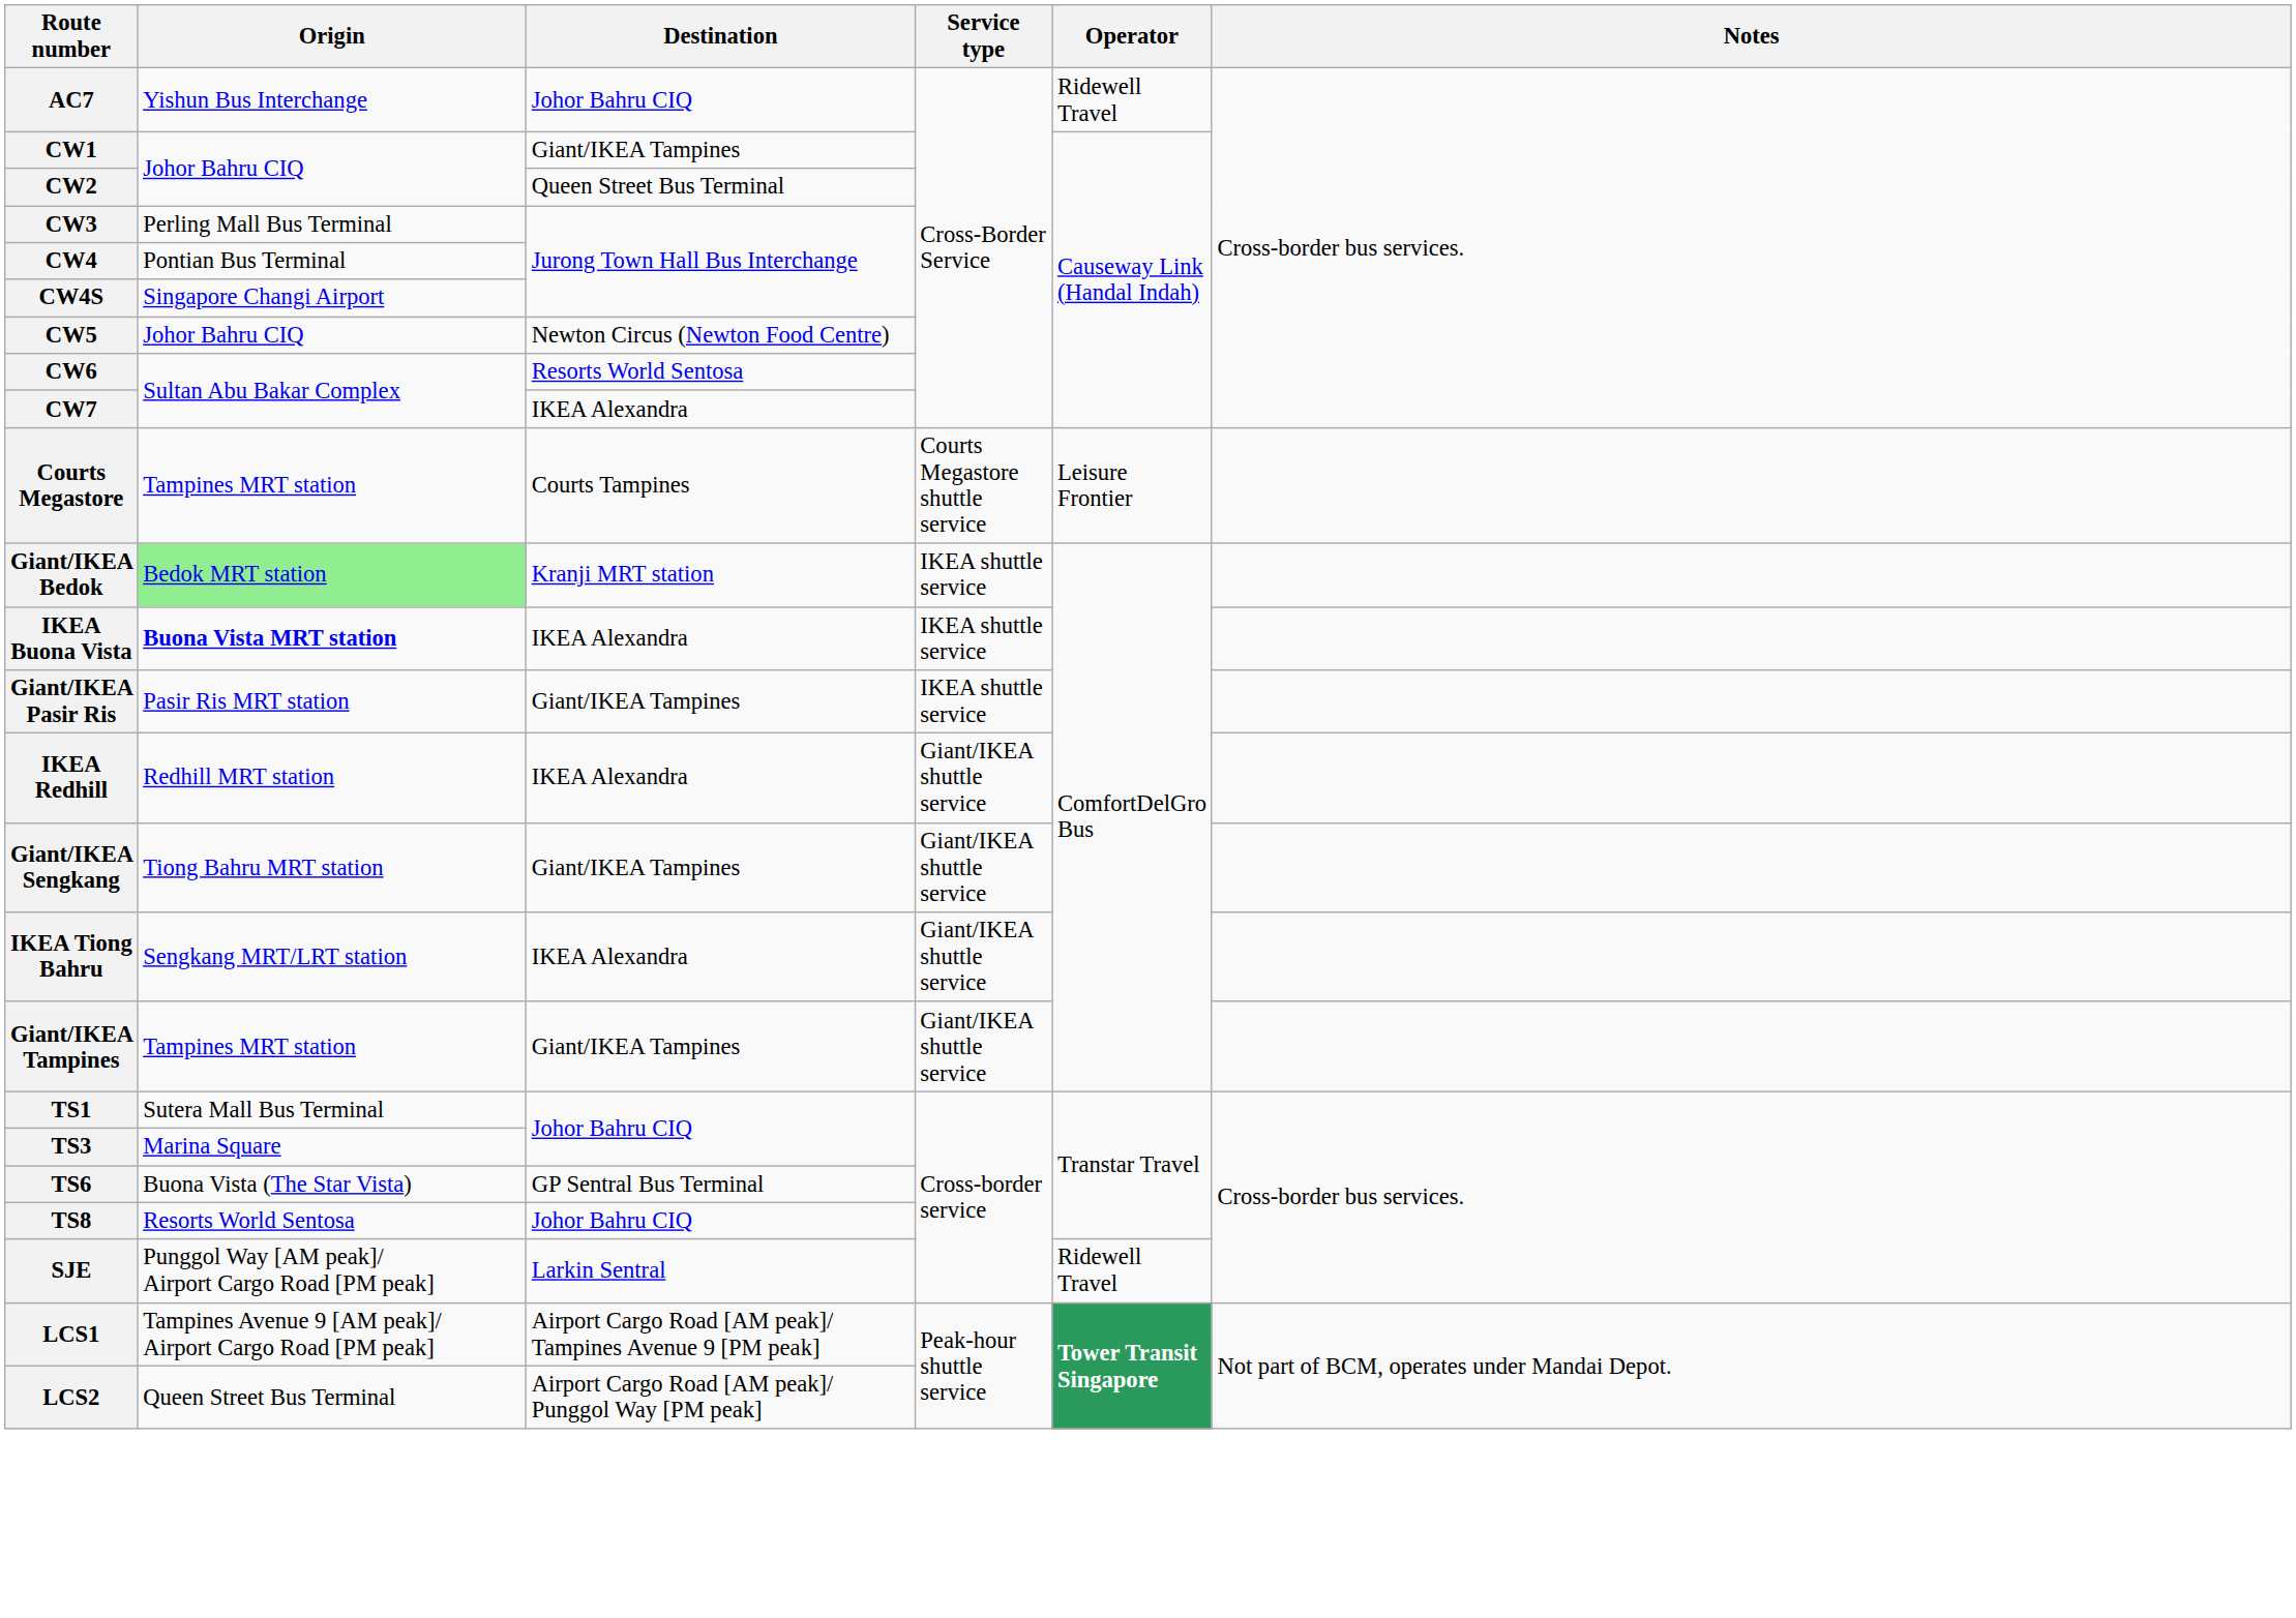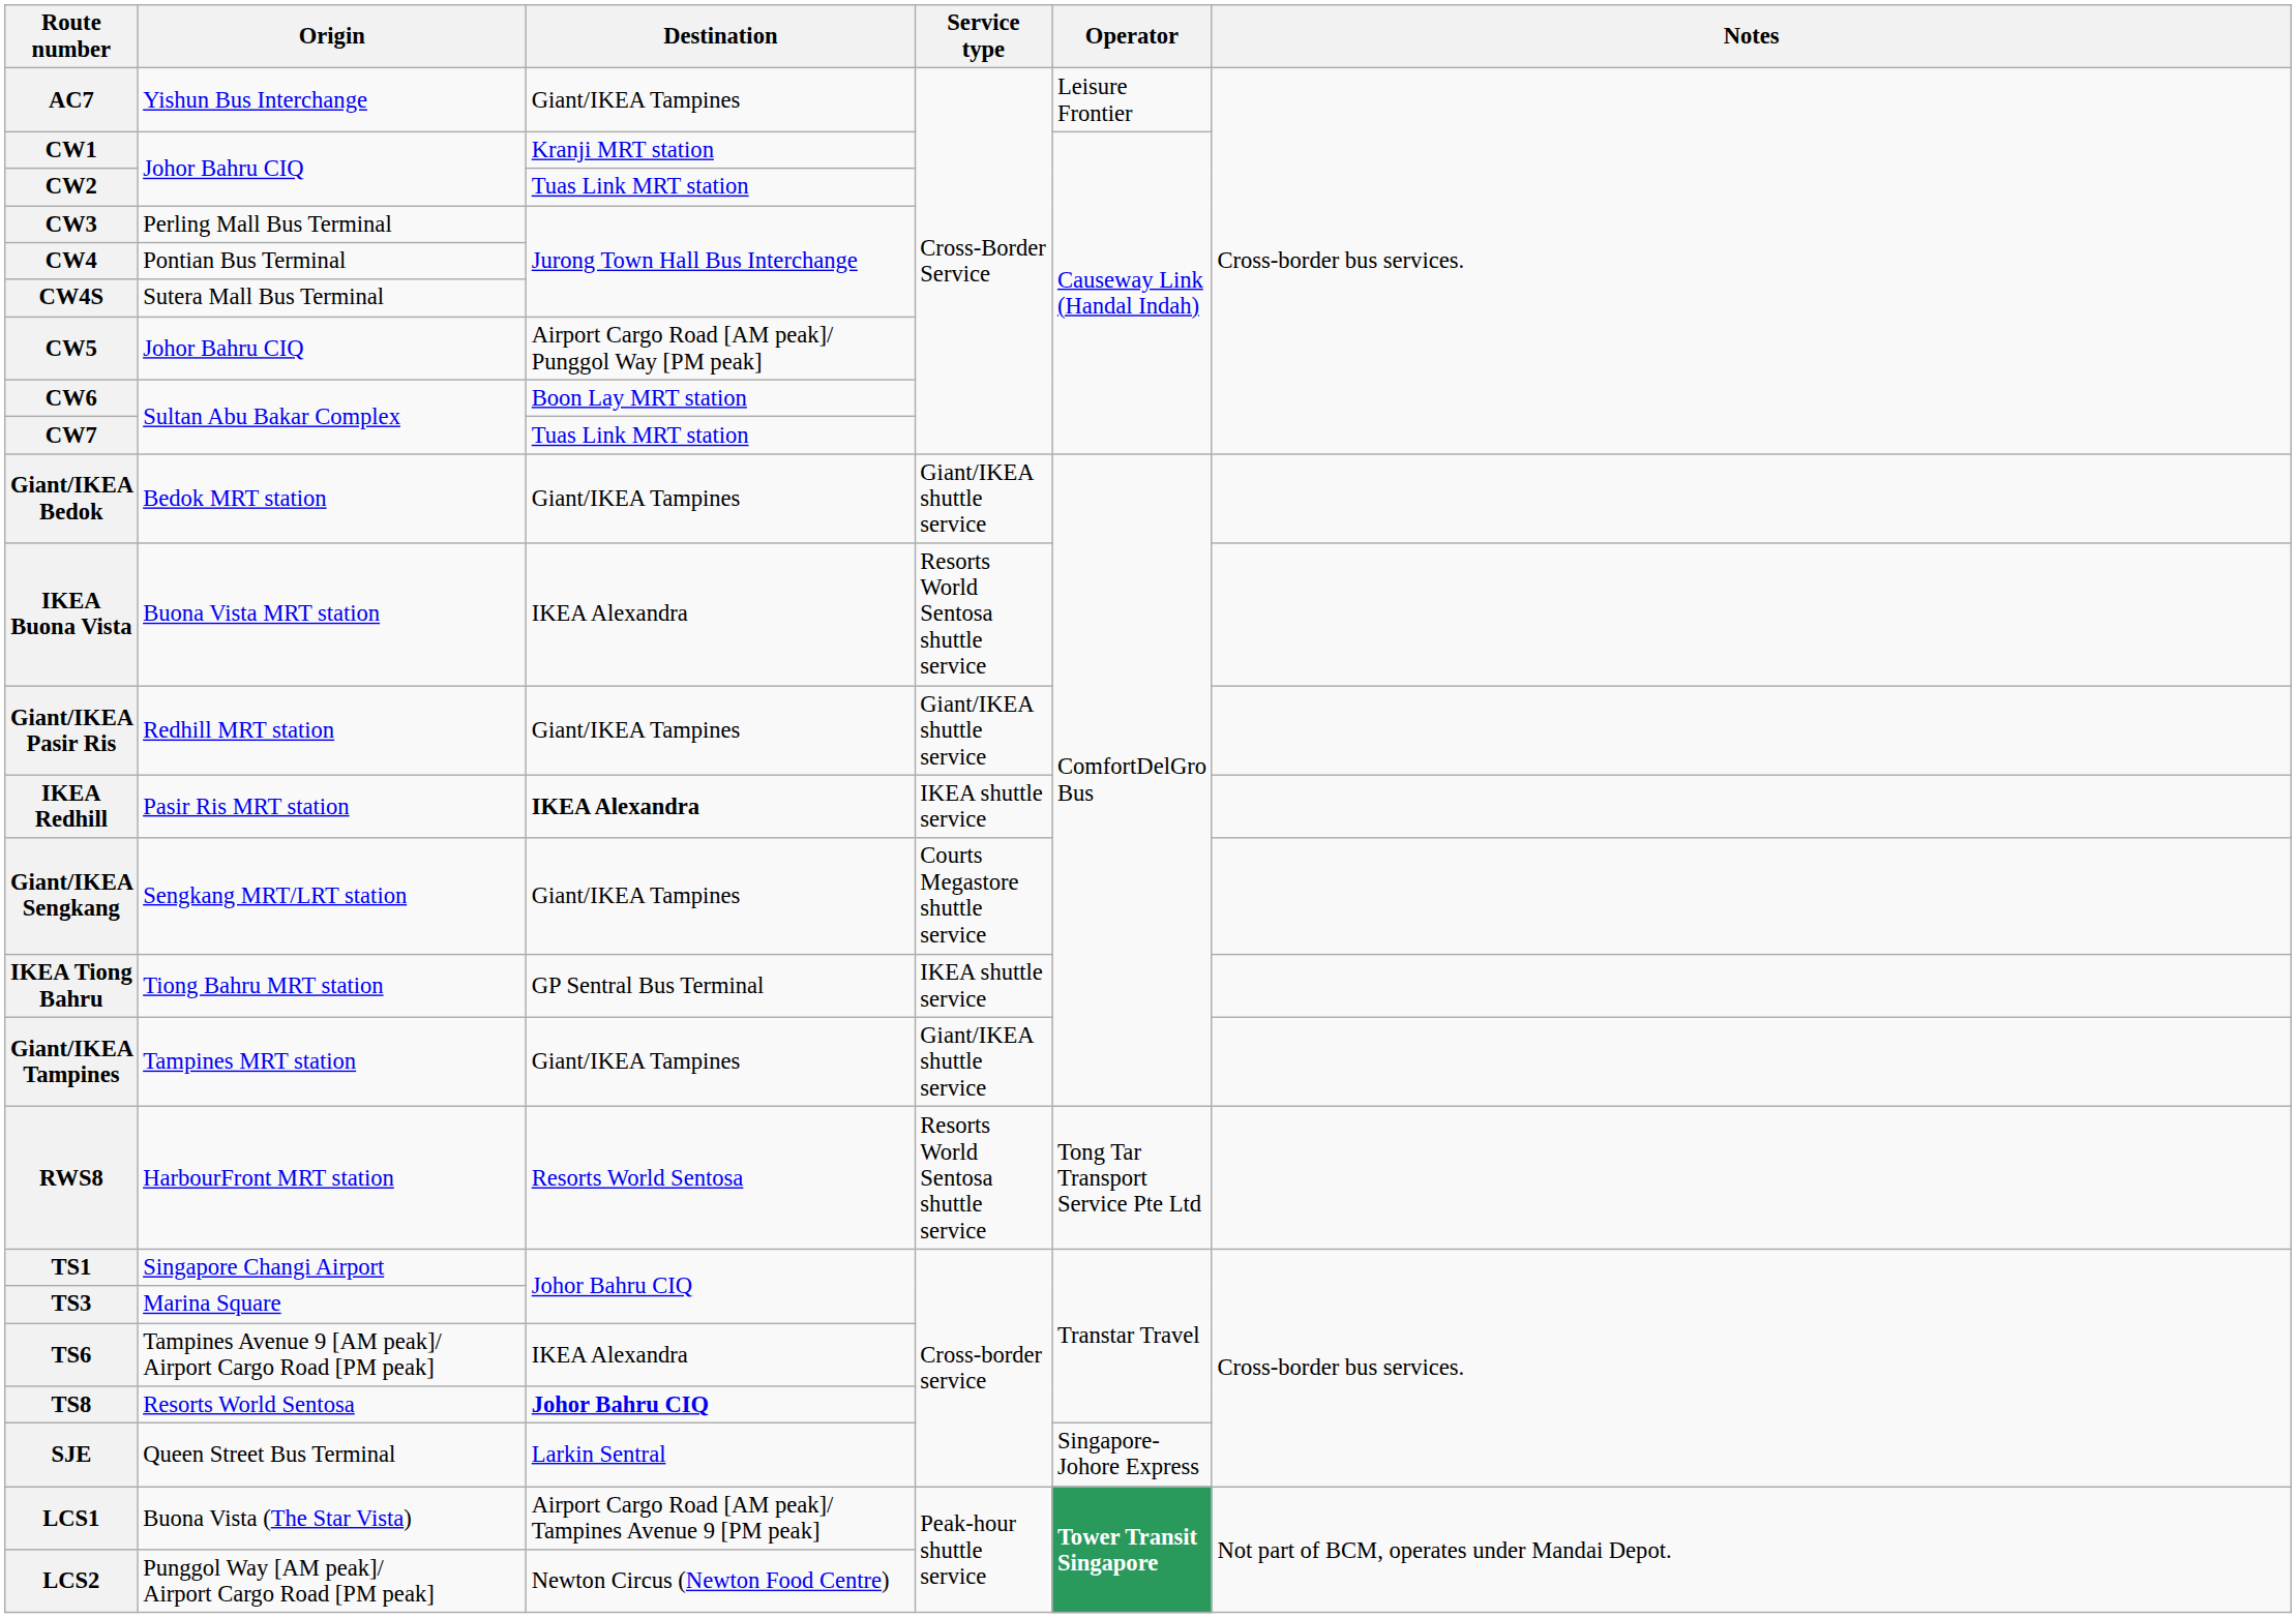AC7 | Destination: Johor Bahru CIQ -> Giant/IKEA Tampines
AC7 | Operator: Ridewell Travel -> Leisure Frontier
CW1 | Destination: Giant/IKEA Tampines -> Kranji MRT station
CW2 | Destination: Queen Street Bus Terminal -> Tuas Link MRT station
CW4S | Origin: Singapore Changi Airport -> Sutera Mall Bus Terminal
CW5 | Destination: Newton Circus (Newton Food Centre) -> Airport Cargo Road [AM peak]/ Punggol Way [PM peak]
CW6 | Destination: Resorts World Sentosa -> Boon Lay MRT station
CW7 | Destination: IKEA Alexandra -> Tuas Link MRT station
- row: Courts Megastore | Tampines MRT station | Courts Tampines | Courts Megastore shuttle service | Leisure Frontier
Giant/IKEA Bedok | Origin: lightgreen background -> no background
Giant/IKEA Bedok | Destination: Kranji MRT station -> Giant/IKEA Tampines
Giant/IKEA Bedok | Service type: IKEA shuttle service -> Giant/IKEA shuttle service
IKEA Buona Vista | Origin: bold -> normal
IKEA Buona Vista | Service type: IKEA shuttle service -> Resorts World Sentosa shuttle service
Giant/IKEA Pasir Ris | Origin: Pasir Ris MRT station -> Redhill MRT station
Giant/IKEA Pasir Ris | Service type: IKEA shuttle service -> Giant/IKEA shuttle service
IKEA Redhill | Origin: Redhill MRT station -> Pasir Ris MRT station
IKEA Redhill | Destination: normal -> bold
IKEA Redhill | Service type: Giant/IKEA shuttle service -> IKEA shuttle service
Giant/IKEA Sengkang | Origin: Tiong Bahru MRT station -> Sengkang MRT/LRT station
Giant/IKEA Sengkang | Service type: Giant/IKEA shuttle service -> Courts Megastore shuttle service
IKEA Tiong Bahru | Origin: Sengkang MRT/LRT station -> Tiong Bahru MRT station
IKEA Tiong Bahru | Destination: IKEA Alexandra -> GP Sentral Bus Terminal
IKEA Tiong Bahru | Service type: Giant/IKEA shuttle service -> IKEA shuttle service
+ row: RWS8 | HarbourFront MRT station | Resorts World Sentosa | Resorts World Sentosa shuttle service | Tong Tar Transport Service Pte Ltd
TS1 | Origin: Sutera Mall Bus Terminal -> Singapore Changi Airport
TS6 | Origin: Buona Vista (The Star Vista) -> Tampines Avenue 9 [AM peak]/ Airport Cargo Road [PM peak]
TS6 | Destination: GP Sentral Bus Terminal -> IKEA Alexandra
TS8 | Destination: normal -> bold
SJE | Origin: Punggol Way [AM peak]/ Airport Cargo Road [PM peak] -> Queen Street Bus Terminal
SJE | Operator: Ridewell Travel -> Singapore-Johore Express
LCS1 | Origin: Tampines Avenue 9 [AM peak]/ Airport Cargo Road [PM peak] -> Buona Vista (The Star Vista)
LCS2 | Origin: Queen Street Bus Terminal -> Punggol Way [AM peak]/ Airport Cargo Road [PM peak]
LCS2 | Destination: Airport Cargo Road [AM peak]/ Punggol Way [PM peak] -> Newton Circus (Newton Food Centre)
